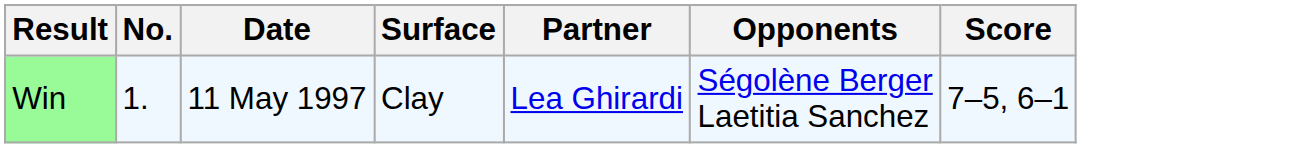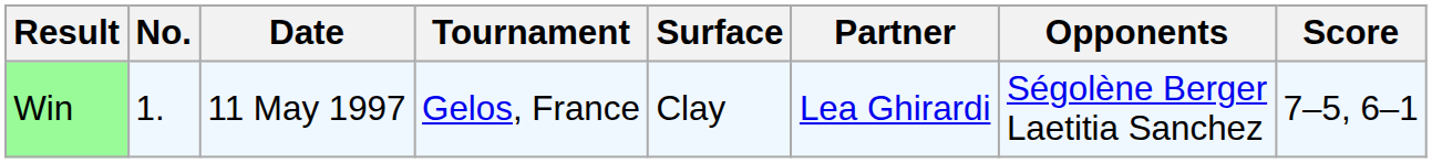+ column: Tournament | Gelos, France
